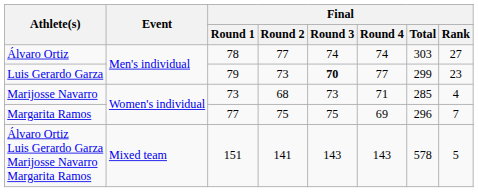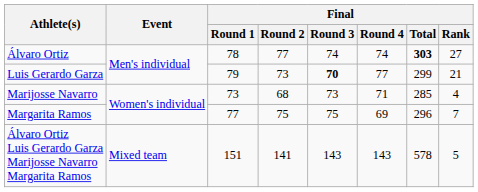Álvaro Ortiz | Final / Total: normal -> bold
Luis Gerardo Garza | Final / Rank: 23 -> 21
